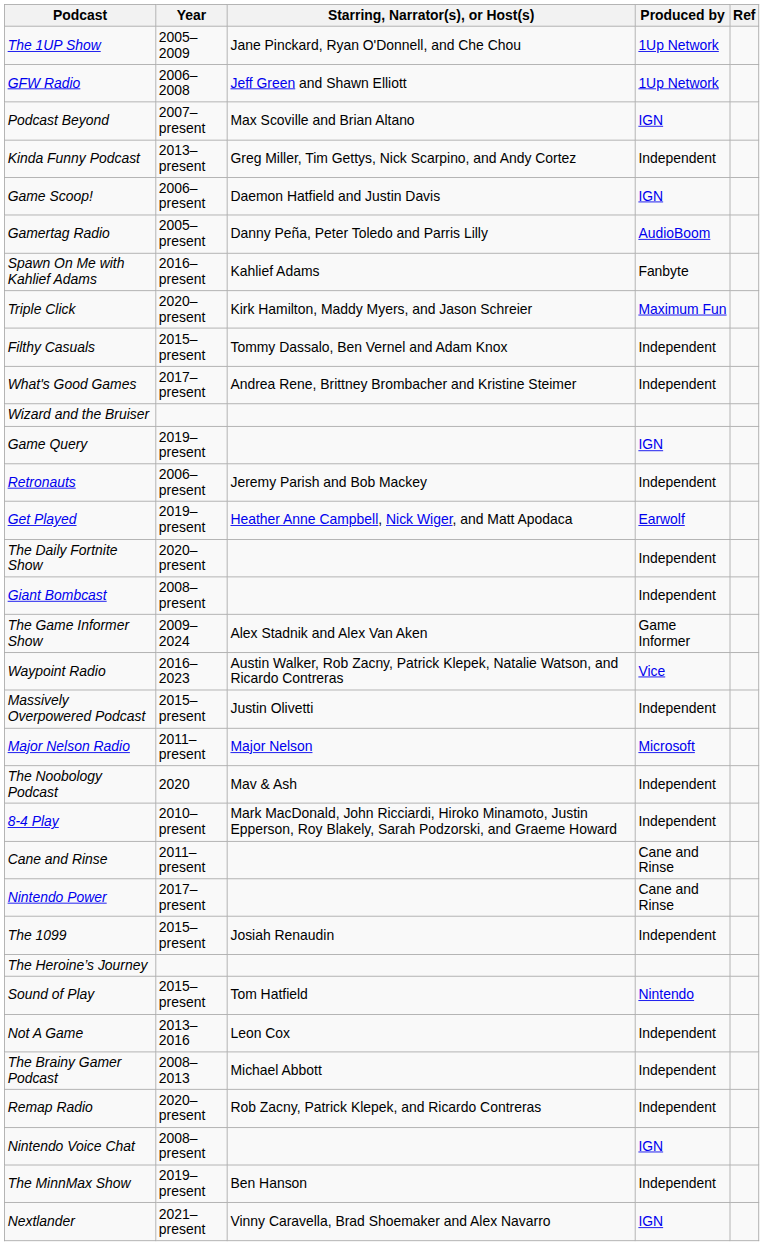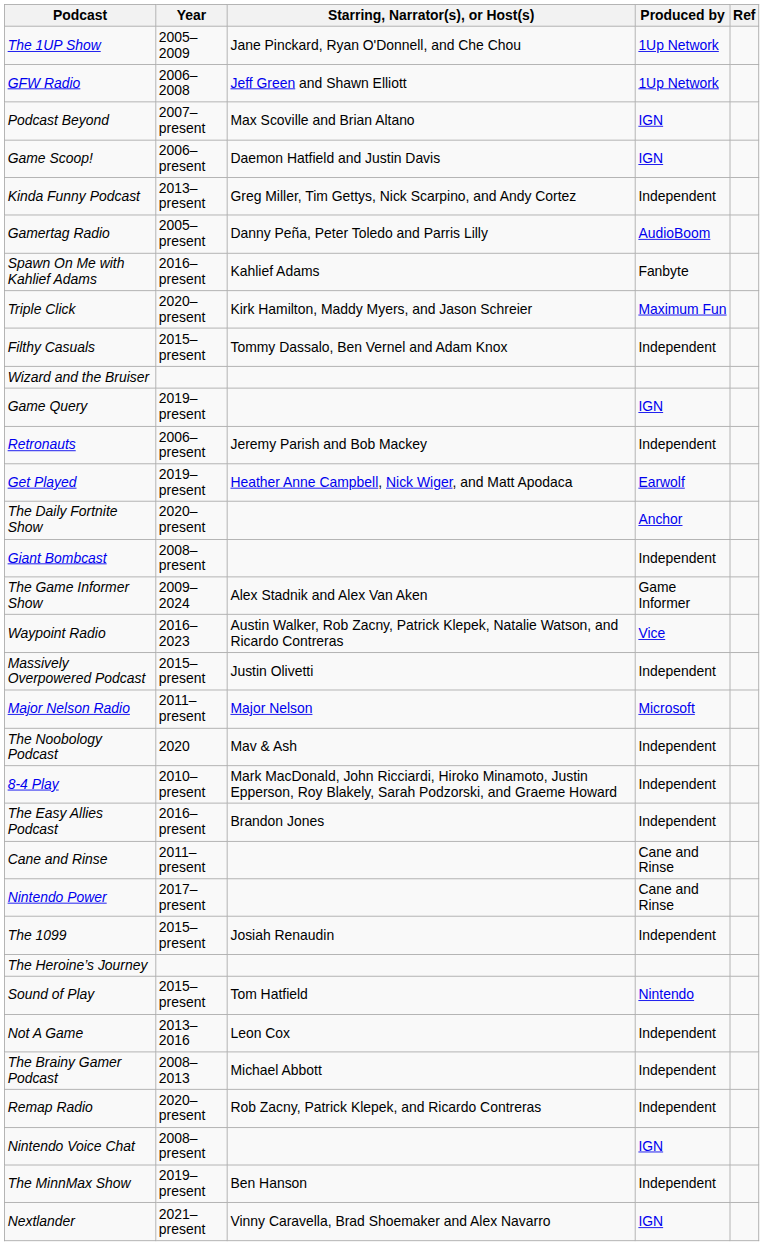rows swapped: Kinda Funny Podcast <-> Game Scoop!
- row: What's Good Games | 2017–present | Andrea Rene, Brittney Brombacher and Kristine Steimer | Independent
The Daily Fortnite Show | Produced by: Independent -> Anchor
+ row: The Easy Allies Podcast | 2016–present | Brandon Jones | Independent
